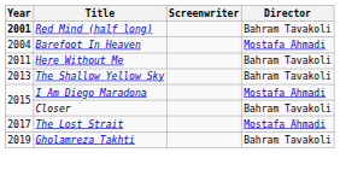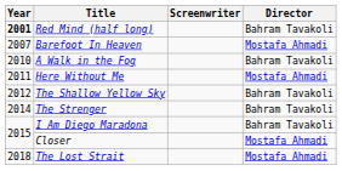Barefoot In Heaven | Year: 2004 -> 2007
+ row: 2010 | A Walk in the Fog | Bahram Tavakoli
Here Without Me | Director: Bahram Tavakoli -> Mostafa Ahmadi
The Shallow Yellow Sky | Year: 2013 -> 2012
+ row: 2014 | The Strenger | Bahram Tavakoli
I Am Diego Maradona | Director: Mostafa Ahmadi -> Bahram Tavakoli
Closer | Director: Bahram Tavakoli -> Mostafa Ahmadi
The Lost Strait | Year: 2017 -> 2018
- row: 2019 | Gholamreza Takhti | Bahram Tavakoli
